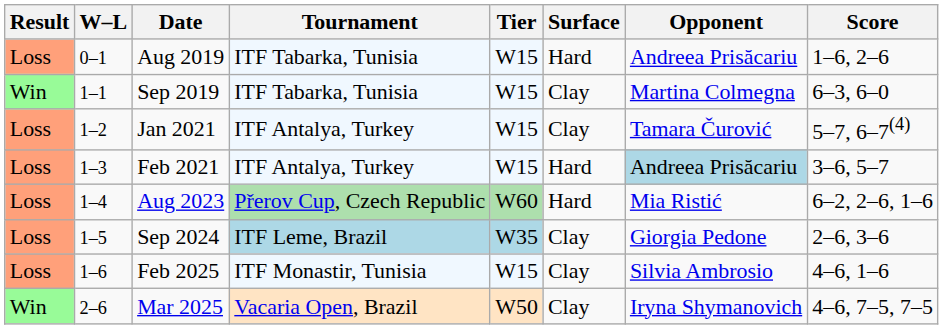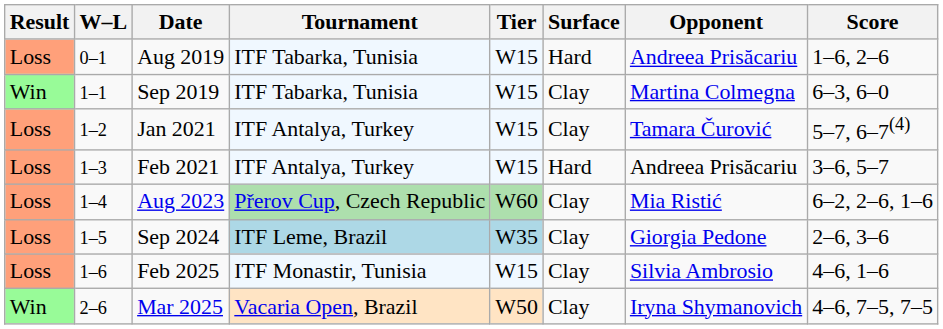Feb 2021 | Opponent: lightblue background -> no background
Aug 2023 | Surface: Hard -> Clay
